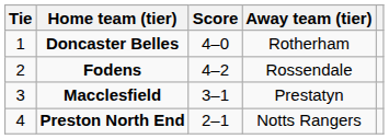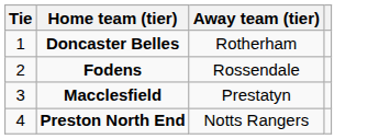- column: Score | 4–0 | 4–2 | 3–1 | 2–1
